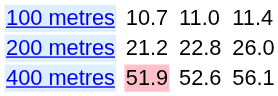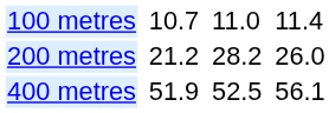200 metres | column 5: 22.8 -> 28.2
400 metres | column 3: pink background -> no background
400 metres | column 5: 52.6 -> 52.5
